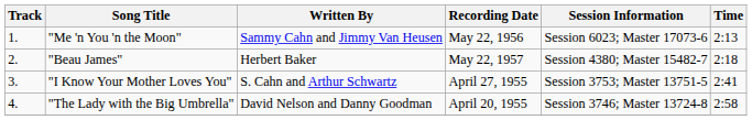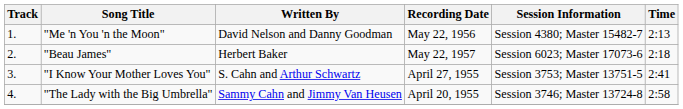"Me 'n You 'n the Moon" | Written By: Sammy Cahn and Jimmy Van Heusen -> David Nelson and Danny Goodman
"Me 'n You 'n the Moon" | Session Information: Session 6023; Master 17073-6 -> Session 4380; Master 15482-7
"Beau James" | Session Information: Session 4380; Master 15482-7 -> Session 6023; Master 17073-6
"The Lady with the Big Umbrella" | Written By: David Nelson and Danny Goodman -> Sammy Cahn and Jimmy Van Heusen
